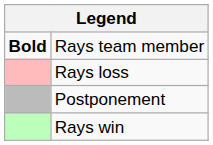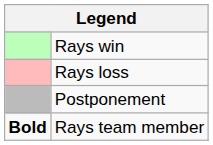rows swapped: Rays win <-> Rays team member
